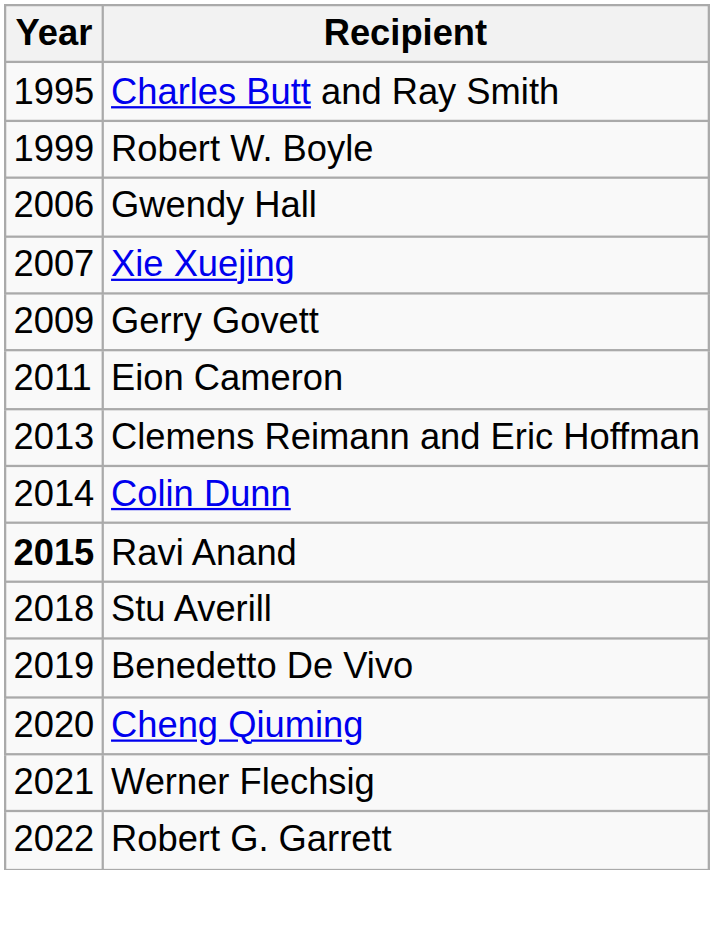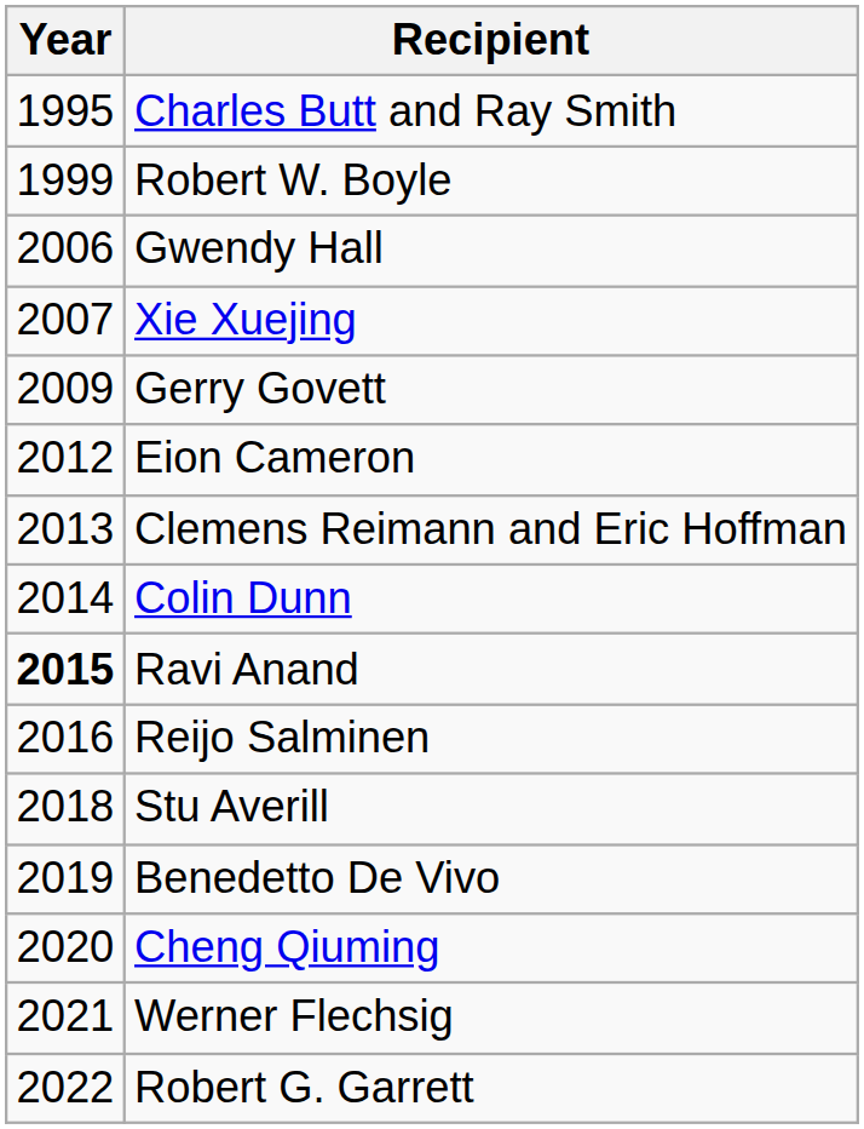Eion Cameron | Year: 2011 -> 2012
+ row: 2016 | Reijo Salminen
